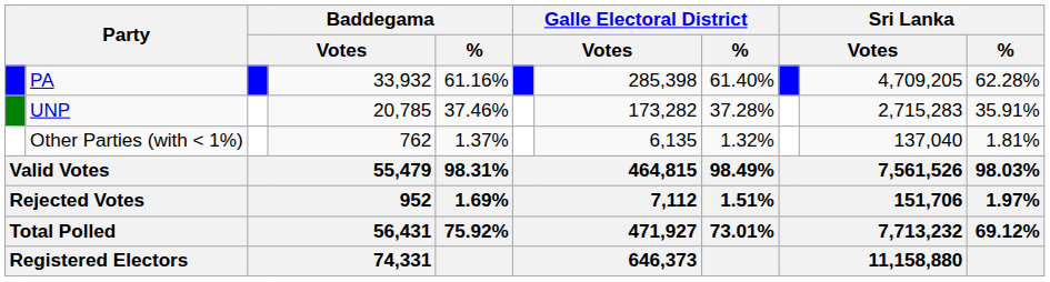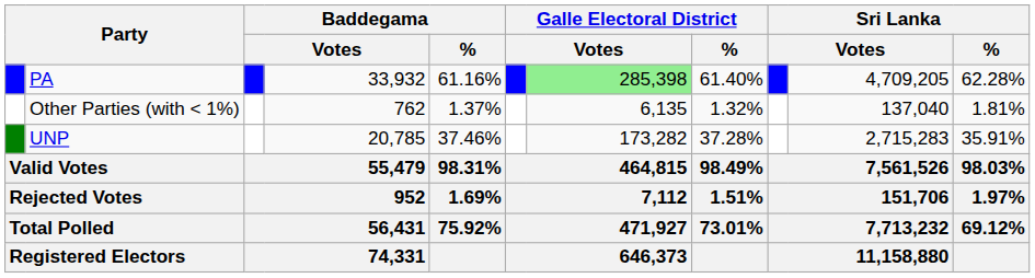PA | column 7: no background -> lightgreen background
rows swapped: UNP <-> Other Parties (with < 1%)
